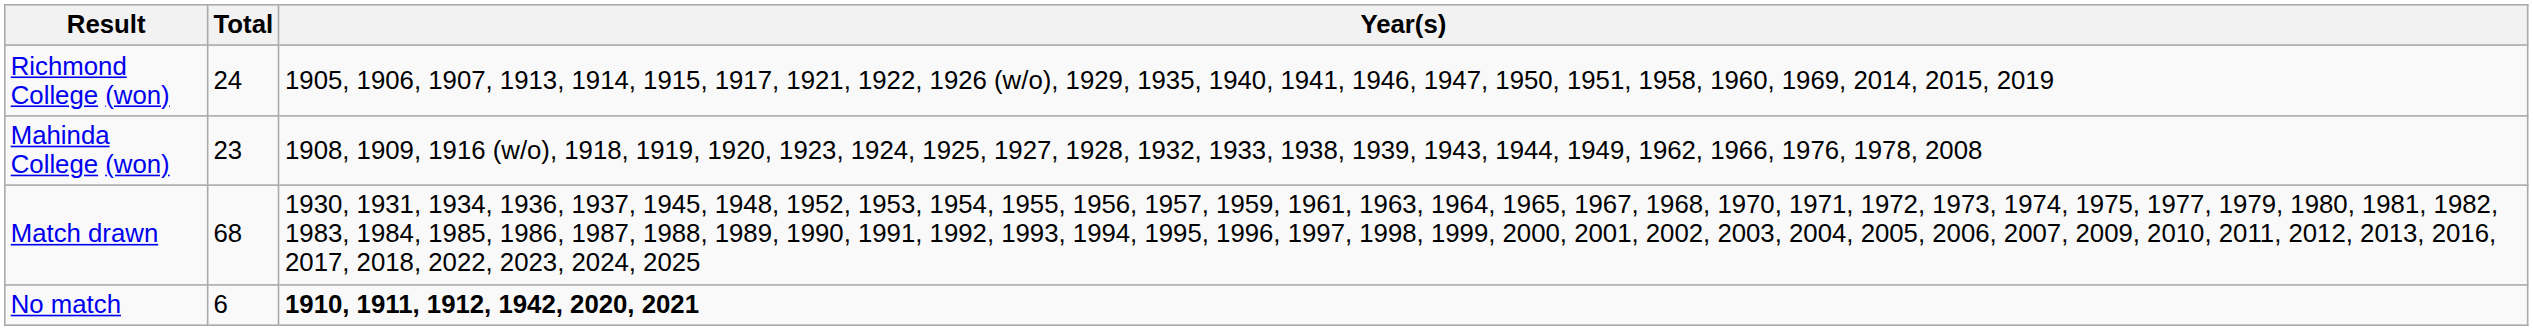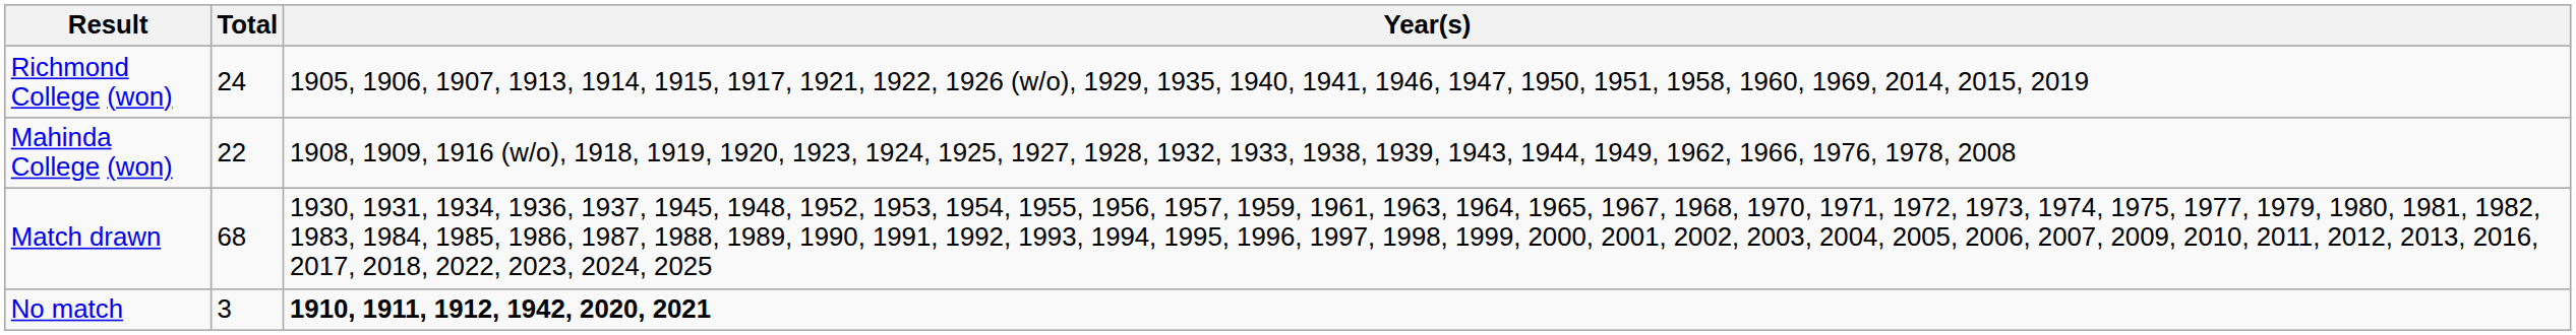Mahinda College (won) | Total: 23 -> 22
No match | Total: 6 -> 3
